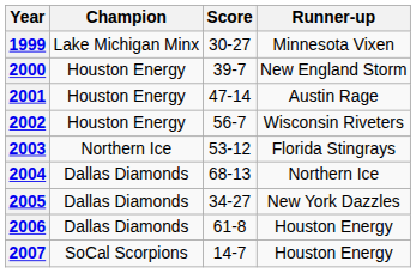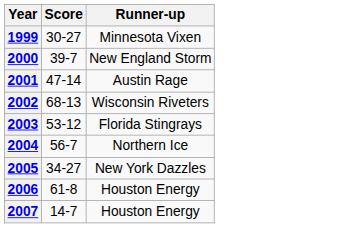- column: Champion | Lake Michigan Minx | Houston Energy | Houston Energy | Houston Energy | Northern Ice | Dallas Diamonds | Dallas Diamonds | Dallas Diamonds | SoCal Scorpions
2002 | Score: 56-7 -> 68-13
2004 | Score: 68-13 -> 56-7
